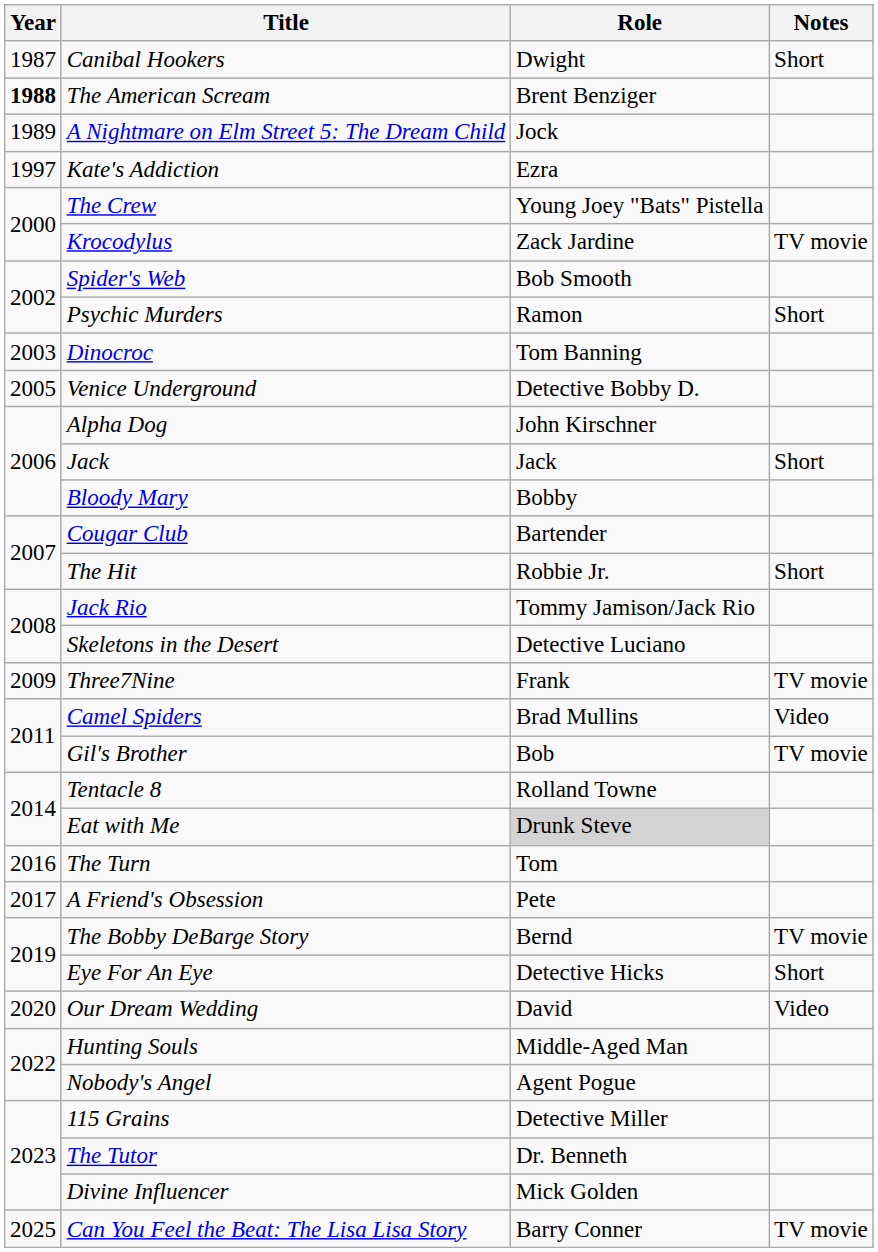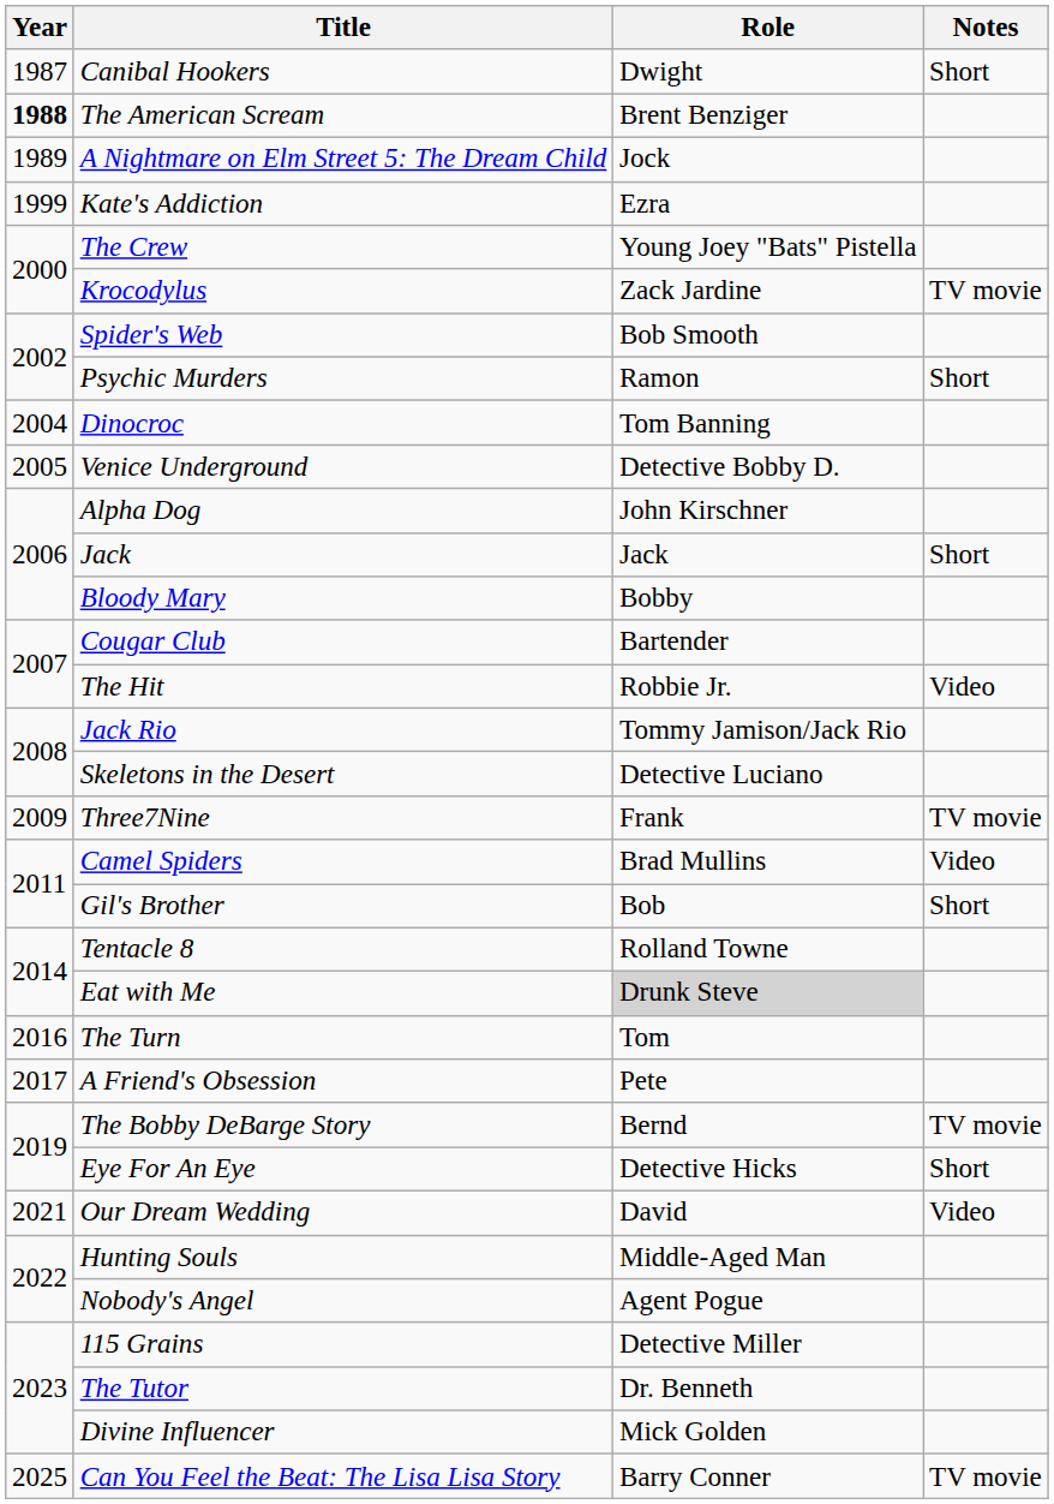Kate's Addiction | Year: 1997 -> 1999
Dinocroc | Year: 2003 -> 2004
The Hit | Notes: Short -> Video
Gil's Brother | Notes: TV movie -> Short
Our Dream Wedding | Year: 2020 -> 2021
